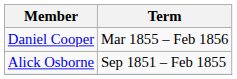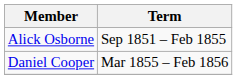rows swapped: Alick Osborne <-> Daniel Cooper
